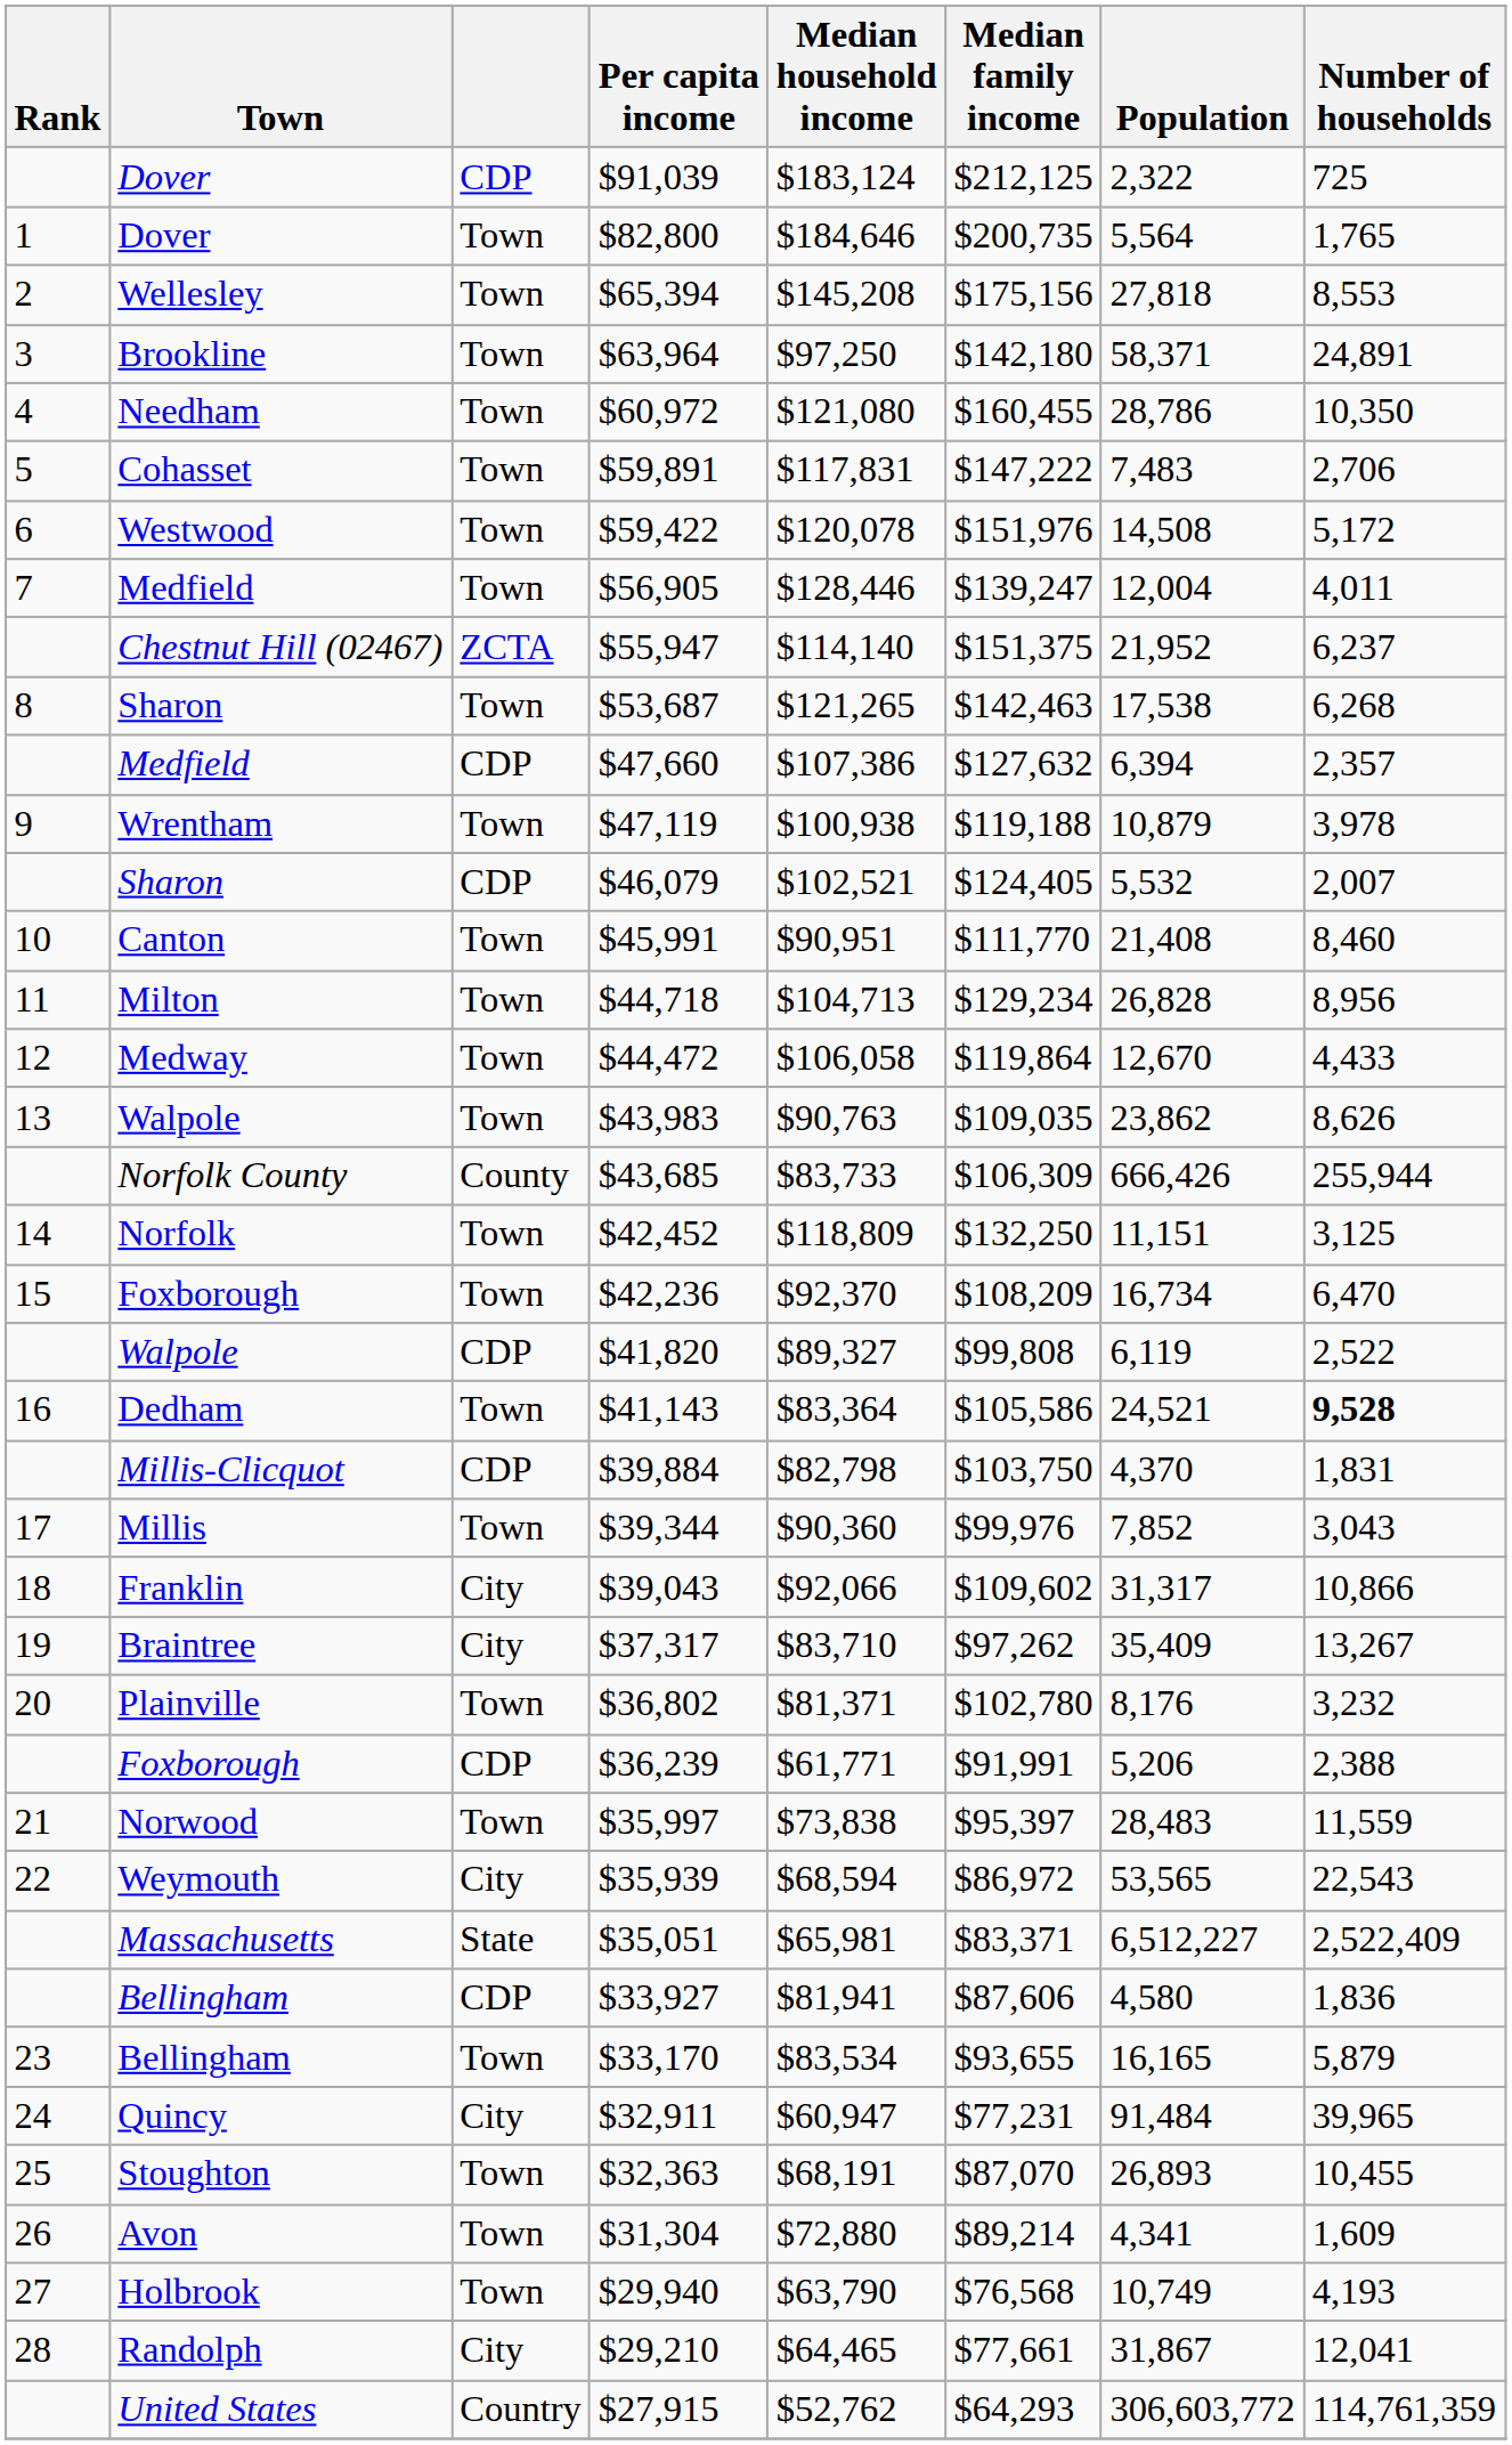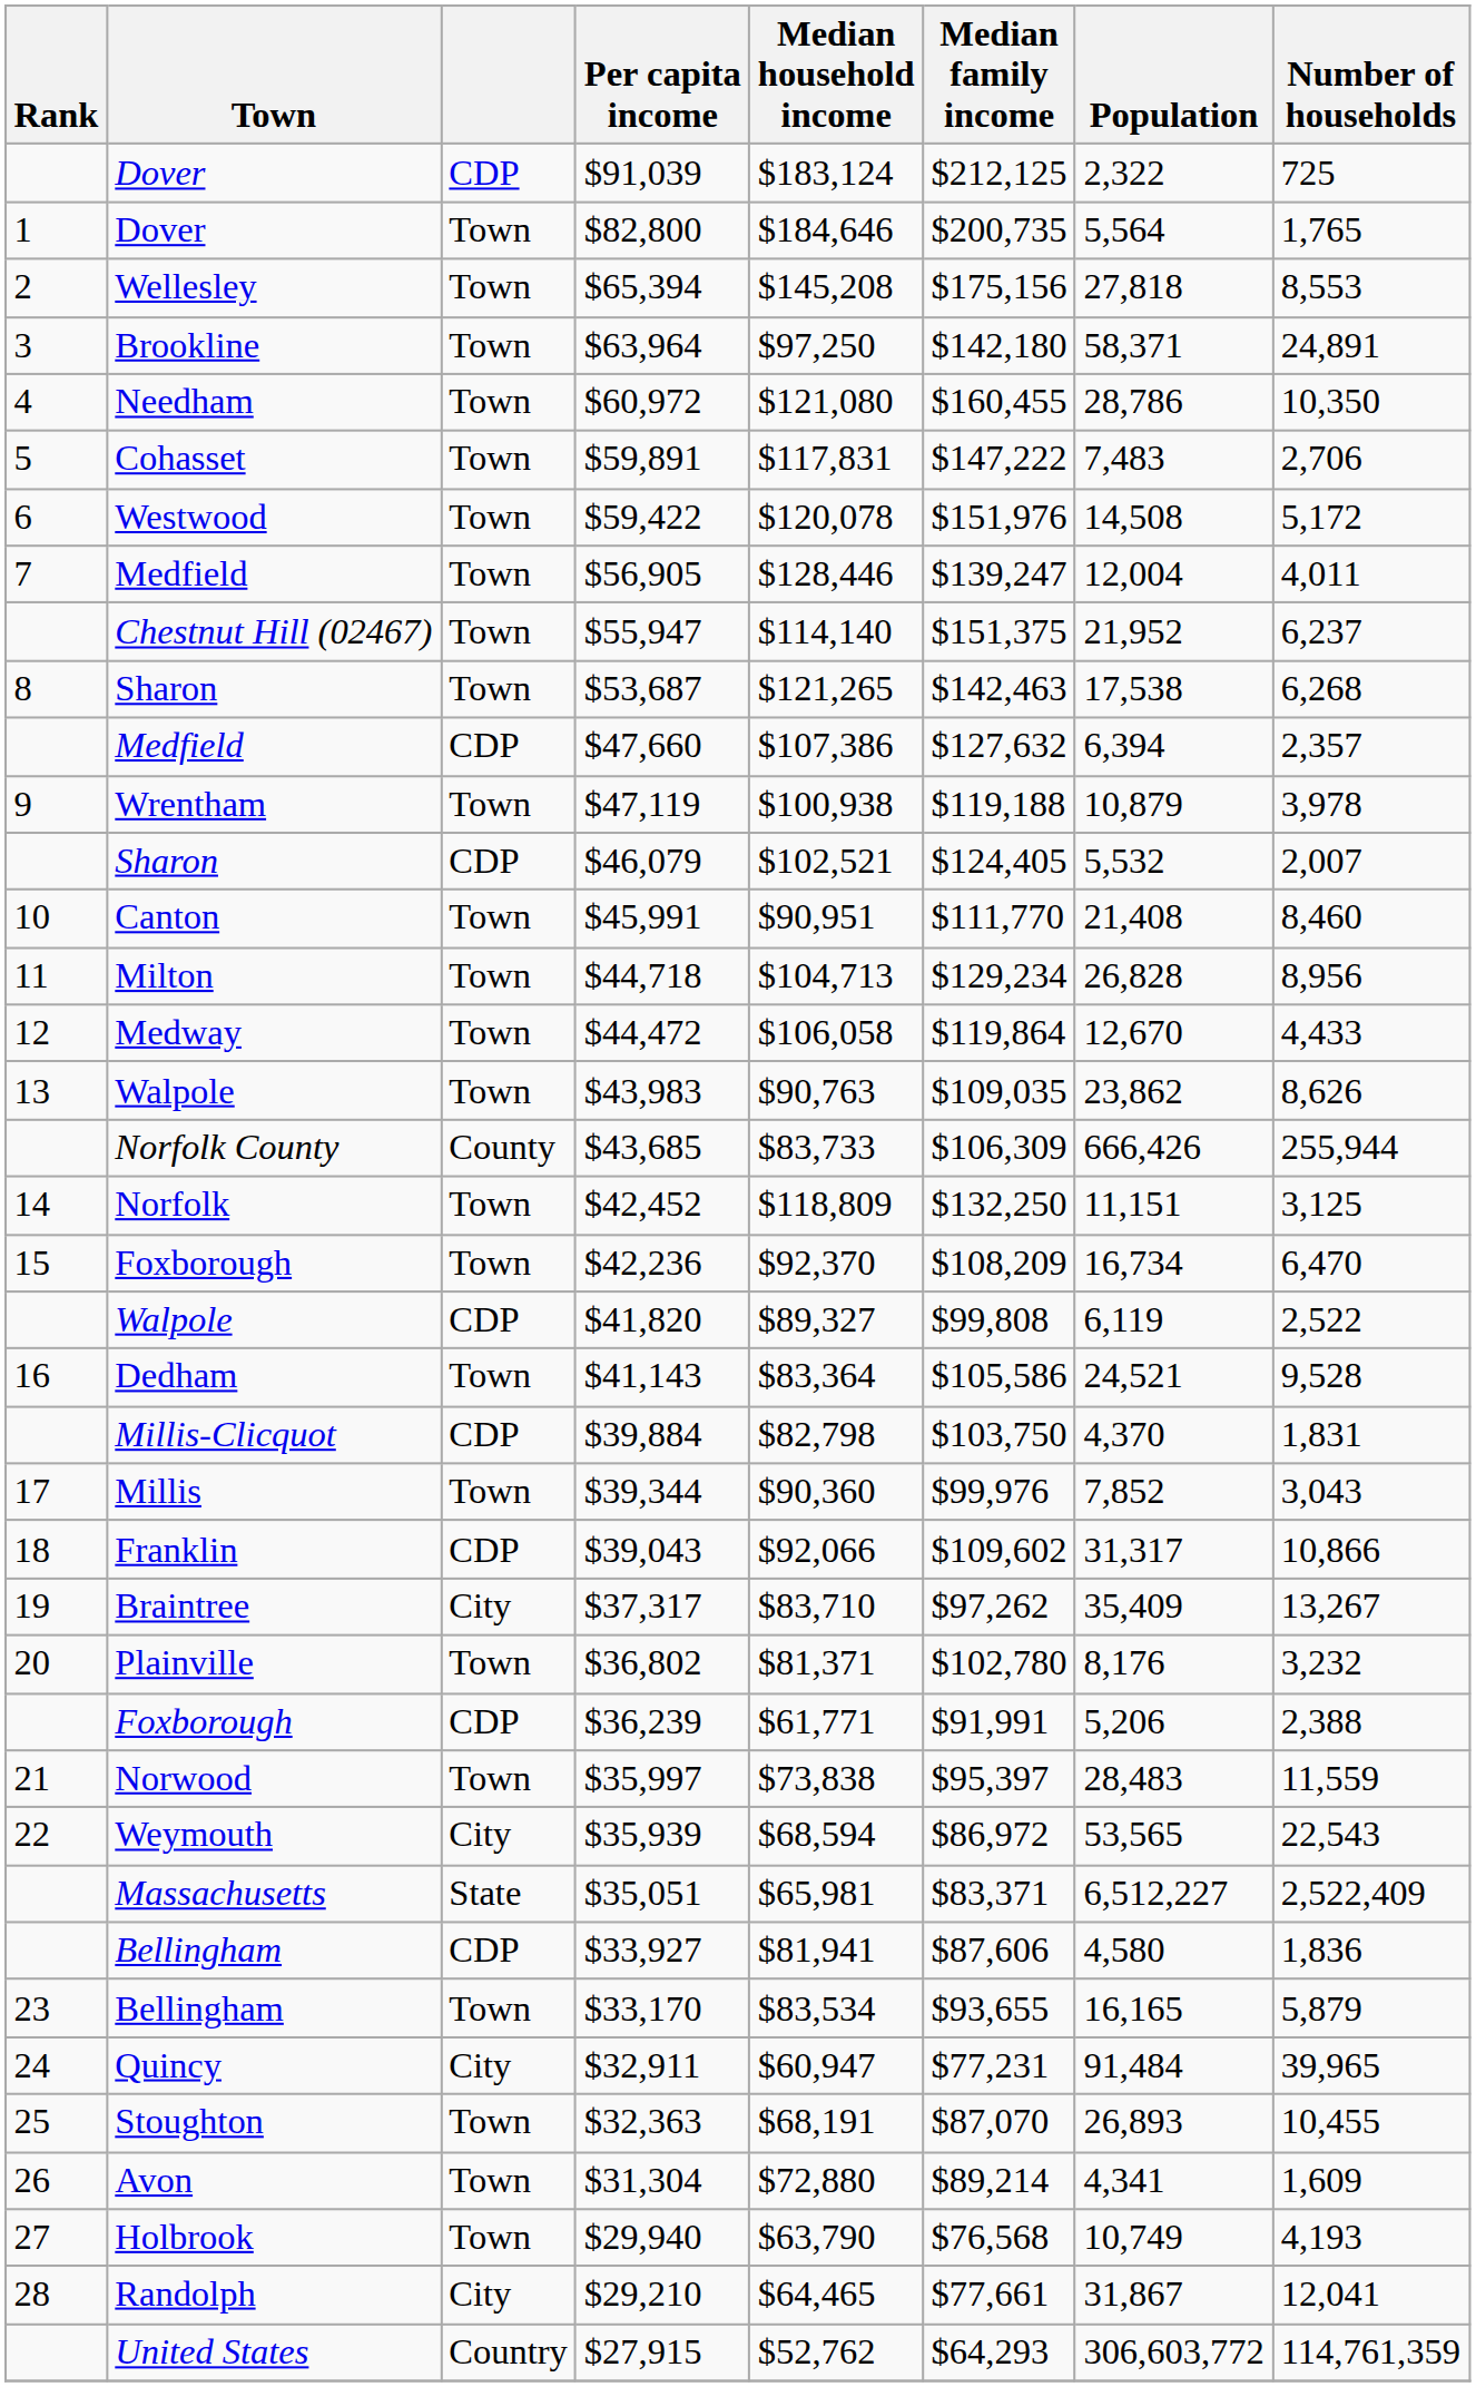$55,947 | column 3: ZCTA -> Town
$41,143 | Number of households: bold -> normal
$39,043 | column 3: City -> CDP
